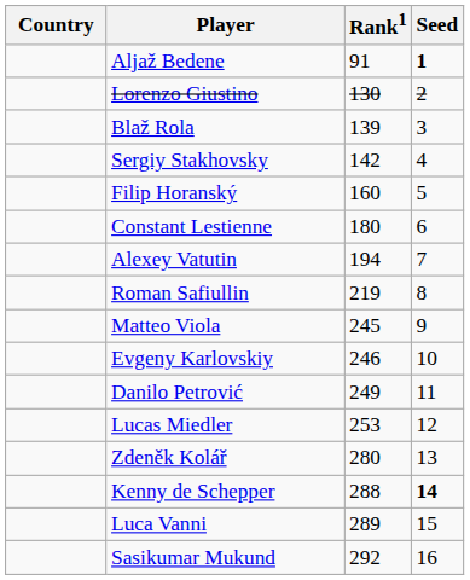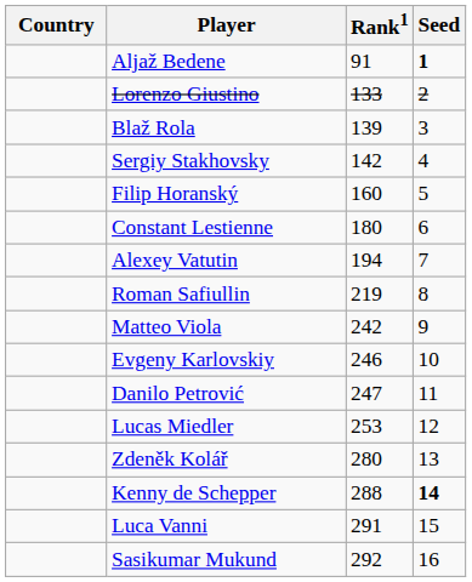Lorenzo Giustino | Rank1: 130 -> 133
Matteo Viola | Rank1: 245 -> 242
Danilo Petrović | Rank1: 249 -> 247
Luca Vanni | Rank1: 289 -> 291
